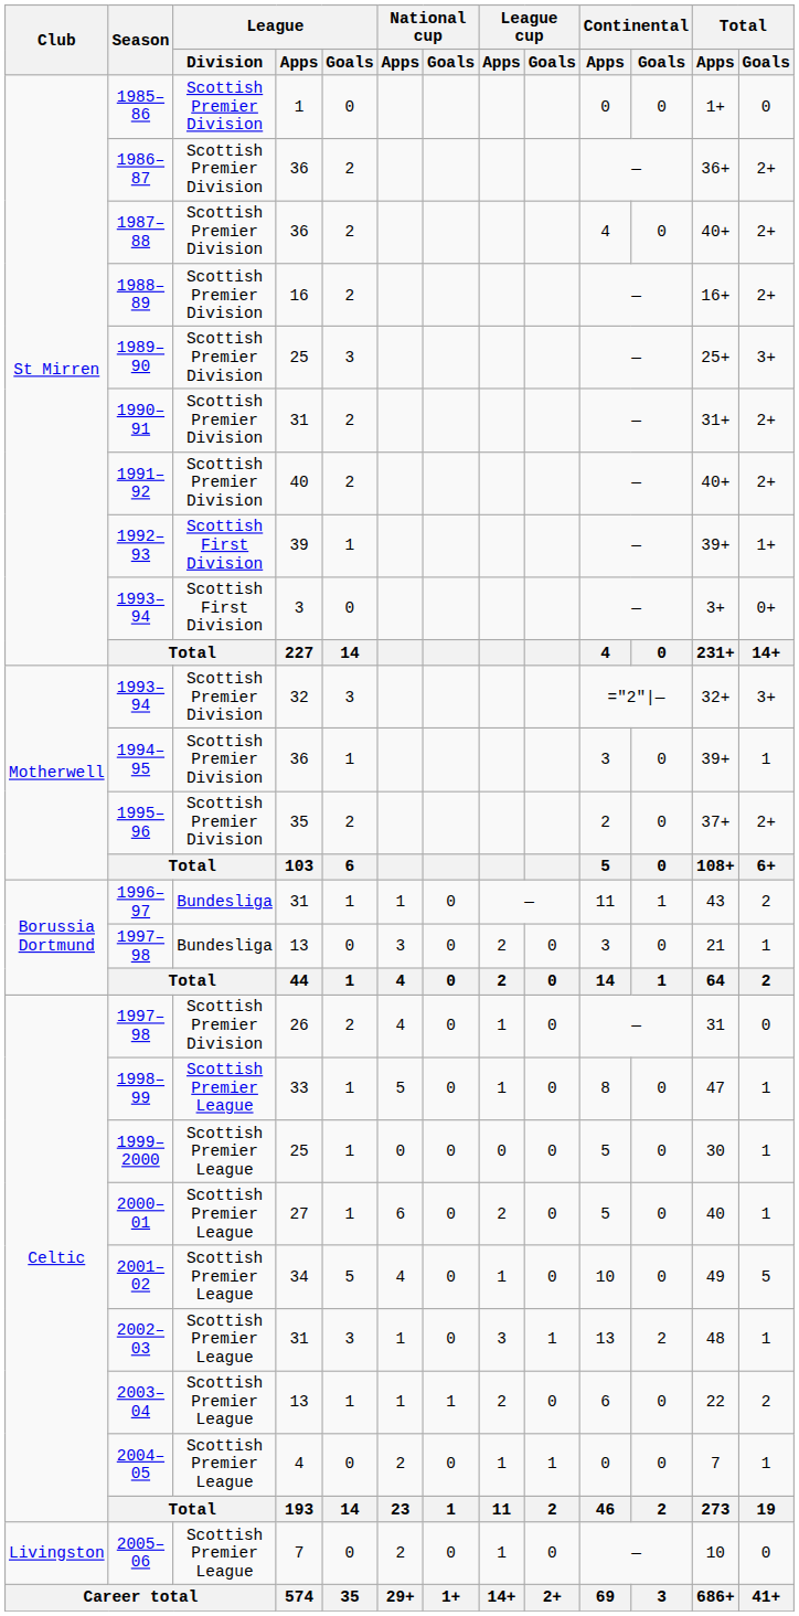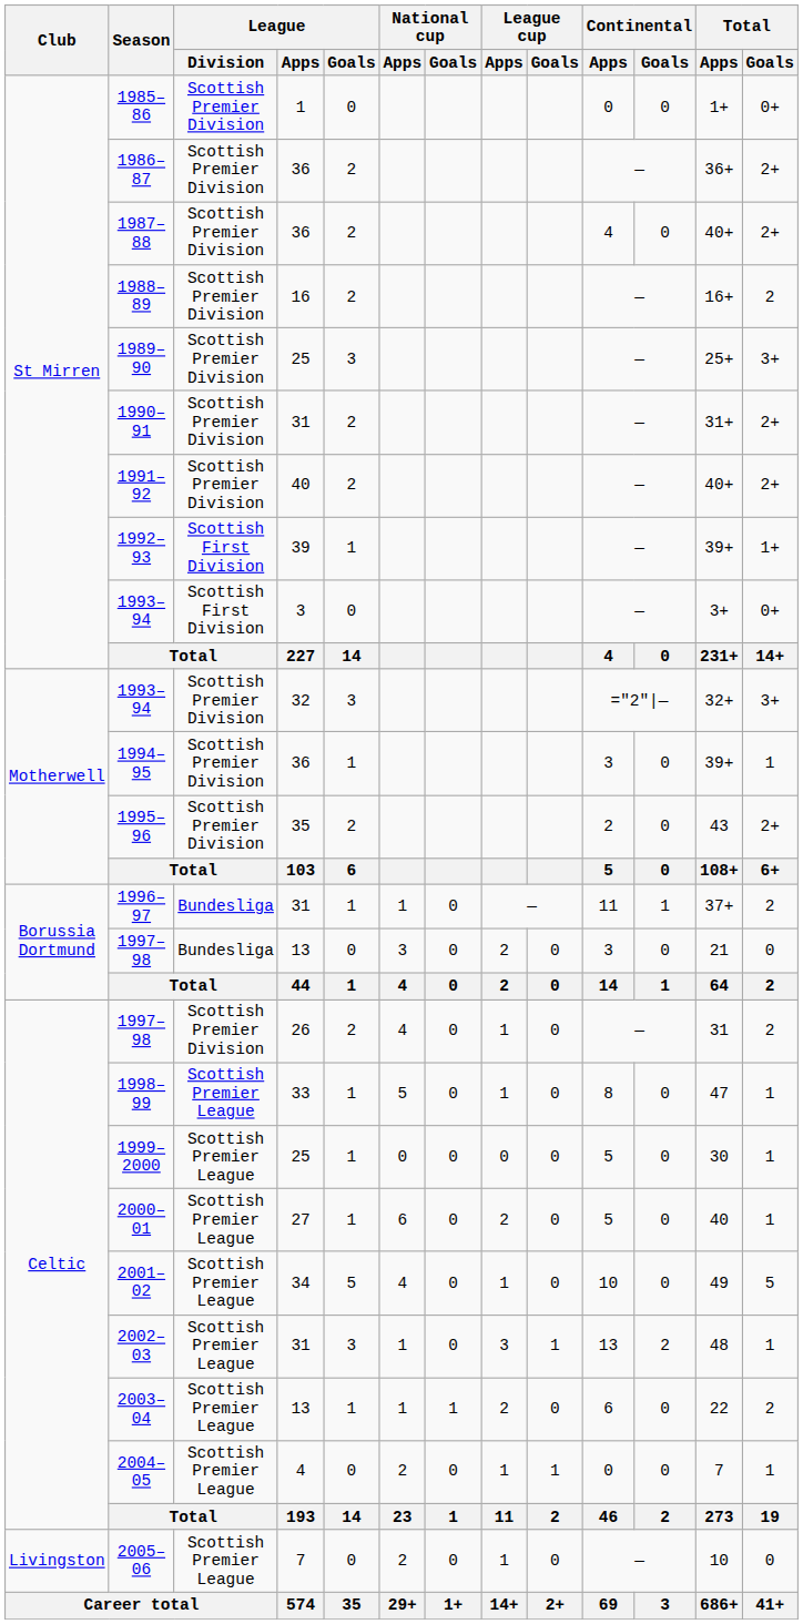1985–86 | Total / Goals: 0 -> 0+
1988–89 | Total / Goals: 2+ -> 2
1995–96 | Total / Apps: 37+ -> 43
1996–97 | Total / Apps: 43 -> 37+
1997–98 / 13 | Total / Goals: 1 -> 0
1997–98 / 26 | Total / Goals: 0 -> 2
